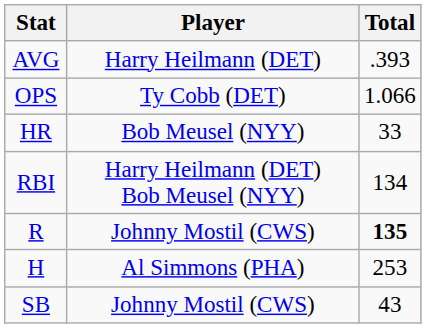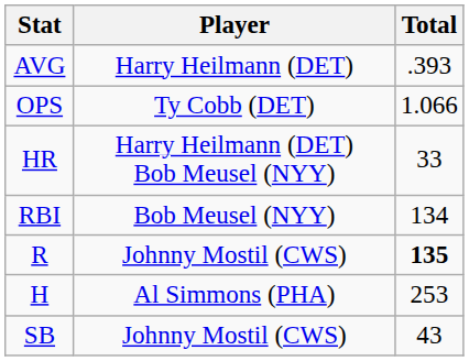HR | Player: Bob Meusel (NYY) -> Harry Heilmann (DET) Bob Meusel (NYY)
RBI | Player: Harry Heilmann (DET) Bob Meusel (NYY) -> Bob Meusel (NYY)
